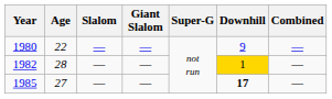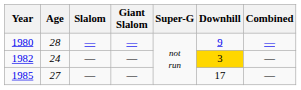1980 | Age: 22 -> 28
1982 | Age: 28 -> 24
1982 | Downhill: 1 -> 3
1985 | Downhill: bold -> normal
